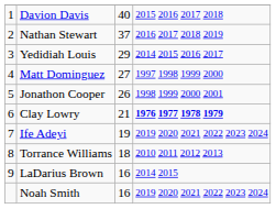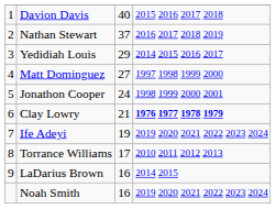Jonathon Cooper | column 3: 26 -> 24
Torrance Williams | column 3: 18 -> 17
